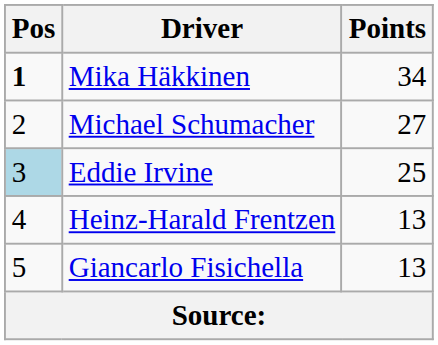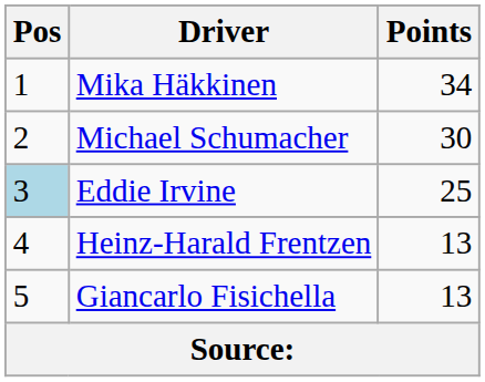Mika Häkkinen | Pos: bold -> normal
Michael Schumacher | Points: 27 -> 30
